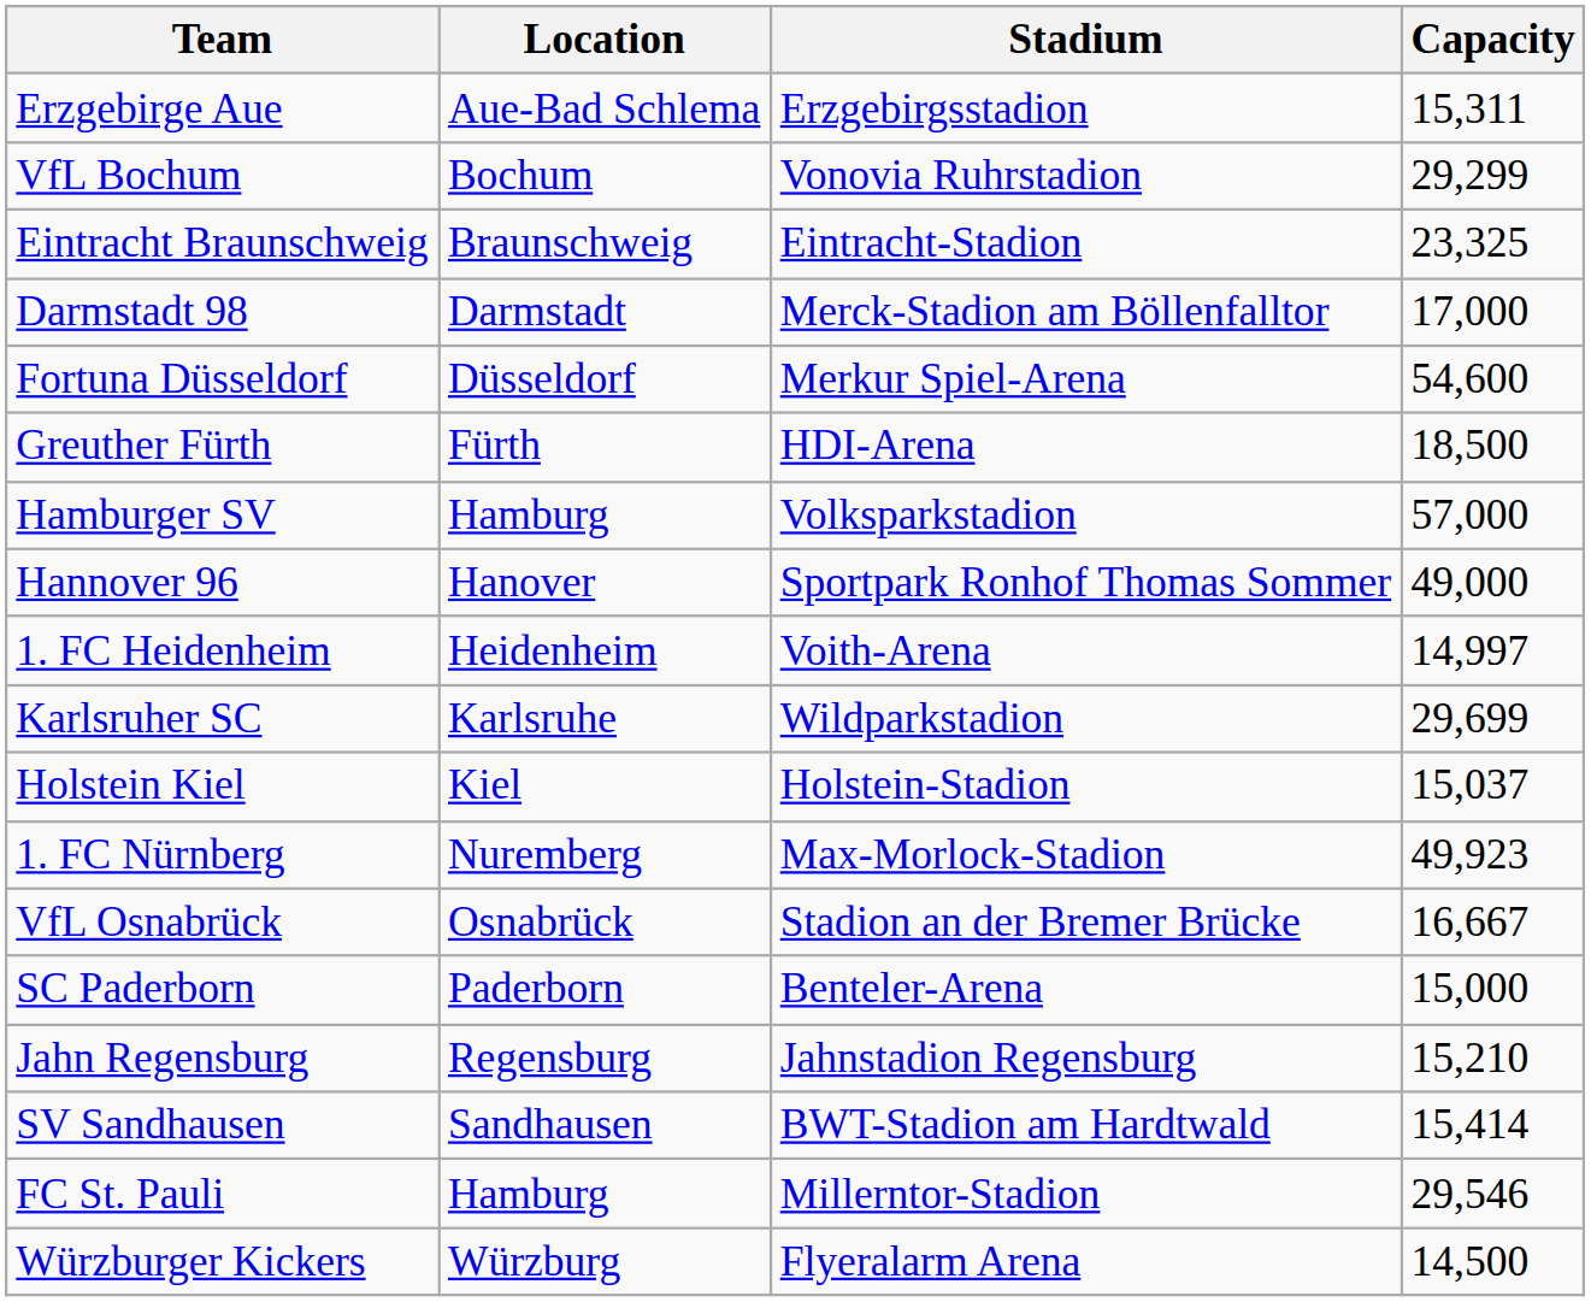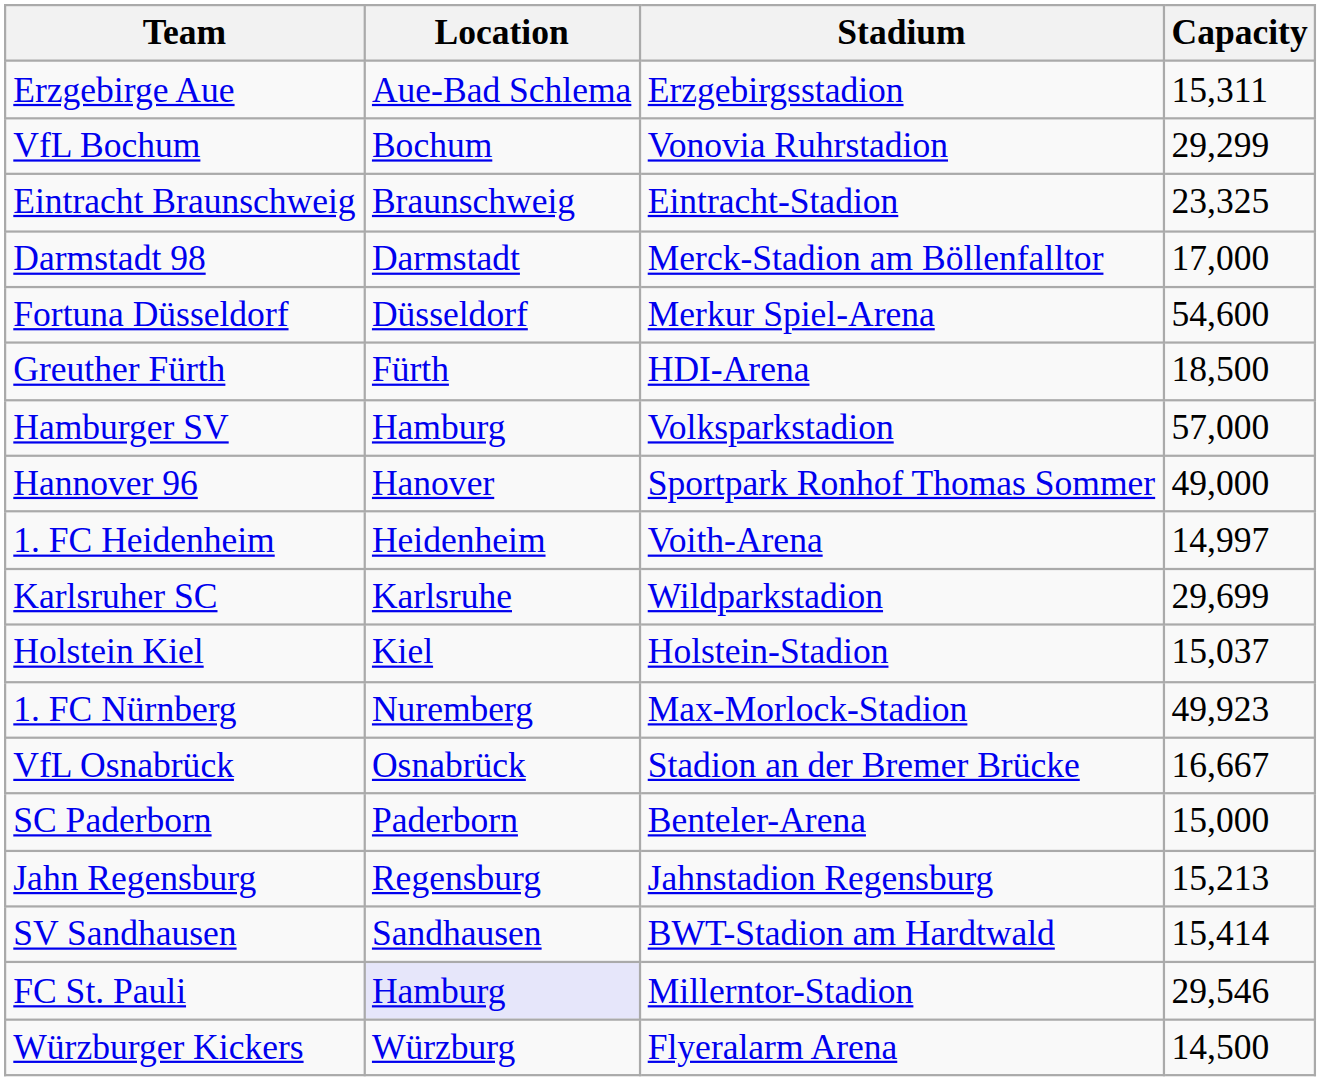Jahn Regensburg | Capacity: 15,210 -> 15,213
FC St. Pauli | Location: no background -> lavender background
